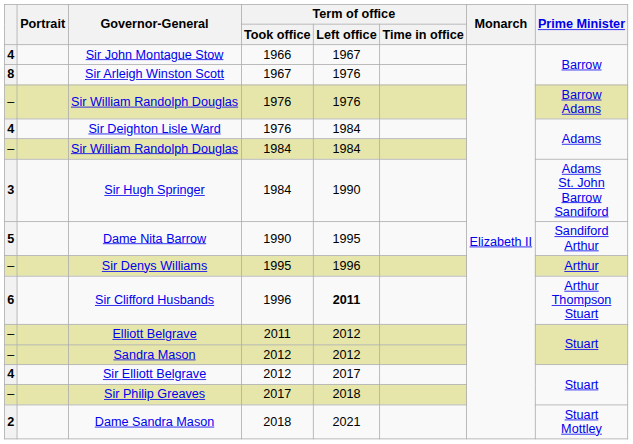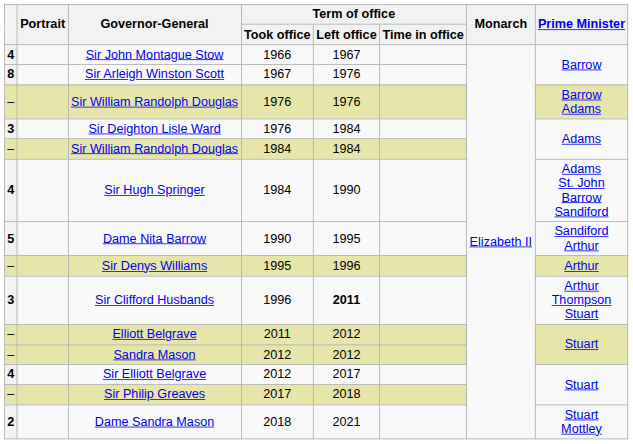Sir Deighton Lisle Ward | column 1: 4 -> 3
Sir Hugh Springer | column 1: 3 -> 4
Sir Clifford Husbands | column 1: 6 -> 3
